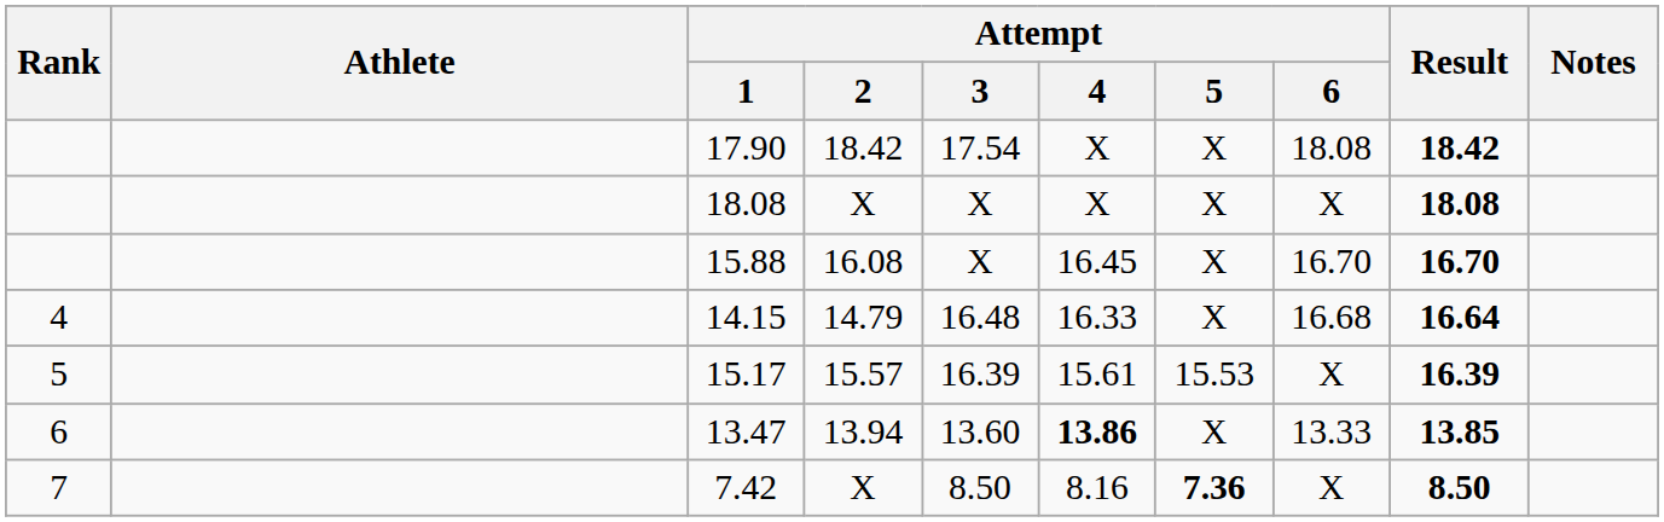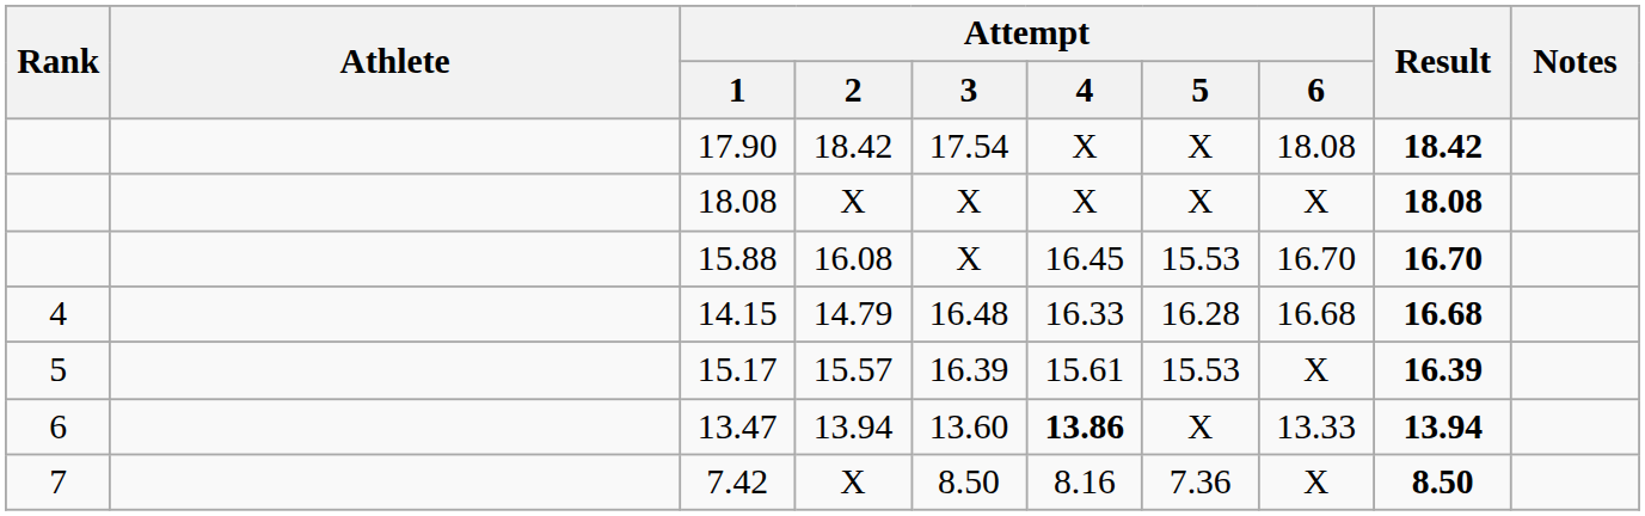15.88 | Attempt / 5: X -> 15.53
14.15 | Attempt / 5: X -> 16.28
14.15 | Result: 16.64 -> 16.68
13.47 | Result: 13.85 -> 13.94
7.42 | Attempt / 5: bold -> normal
